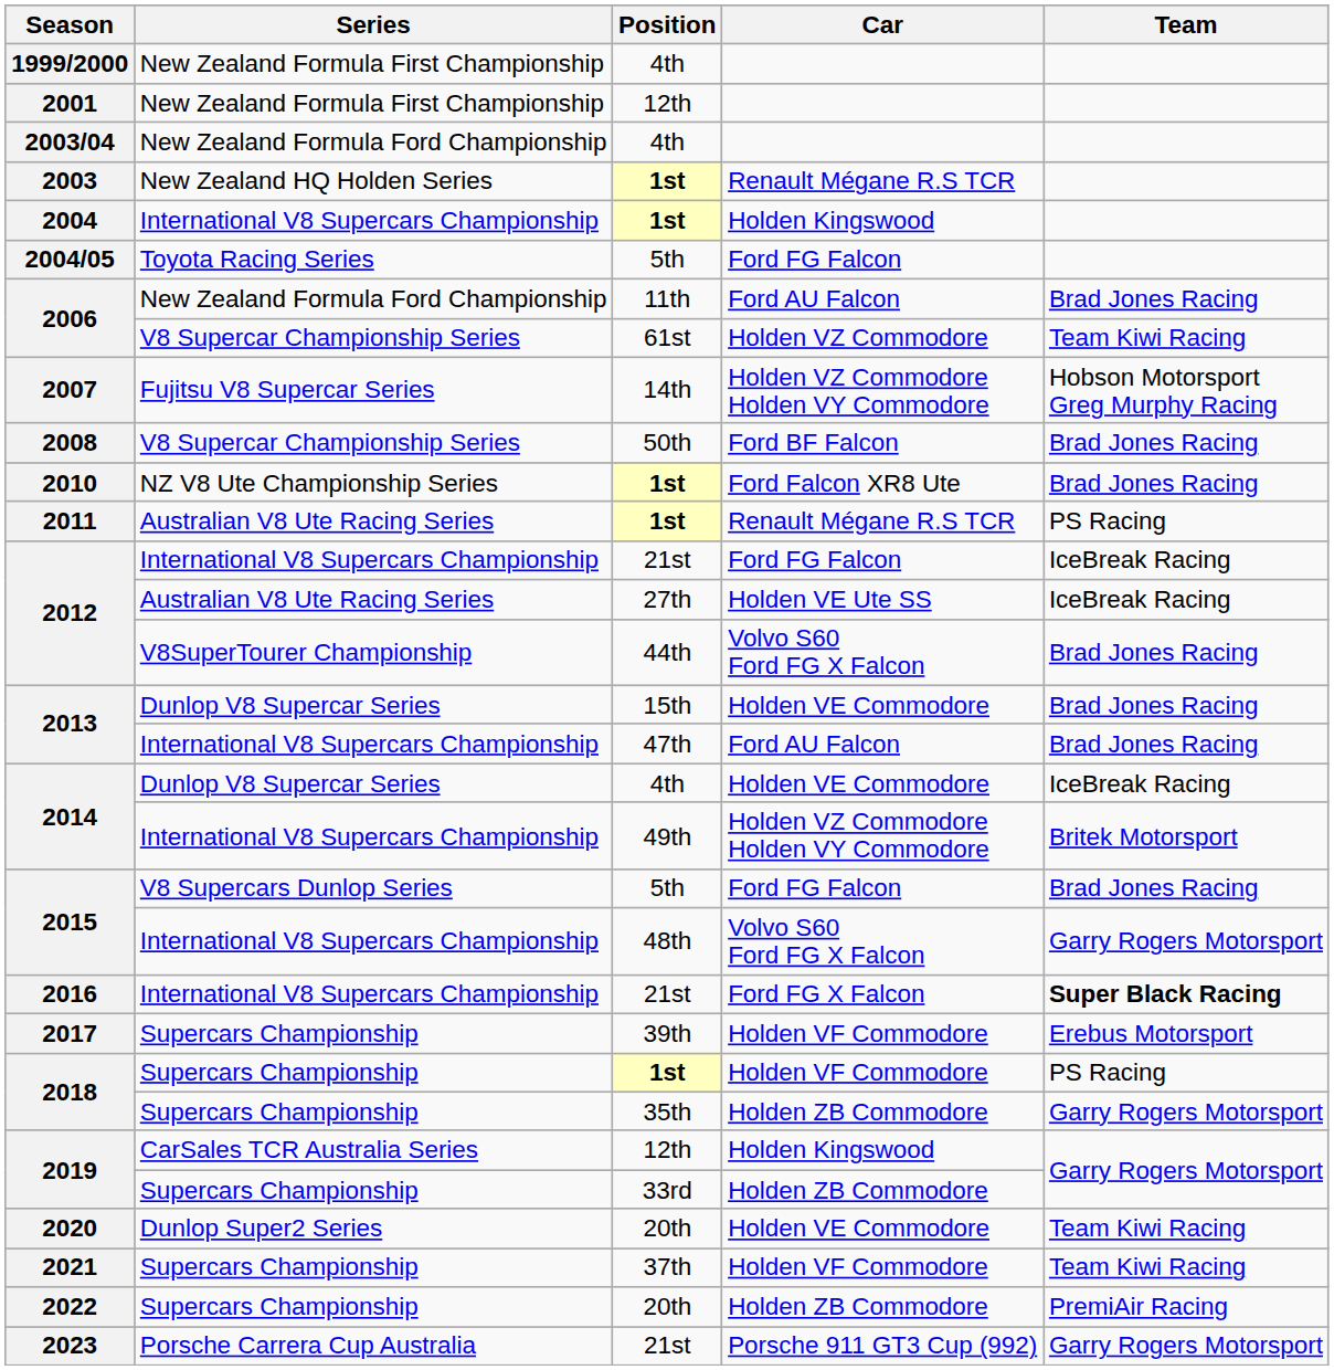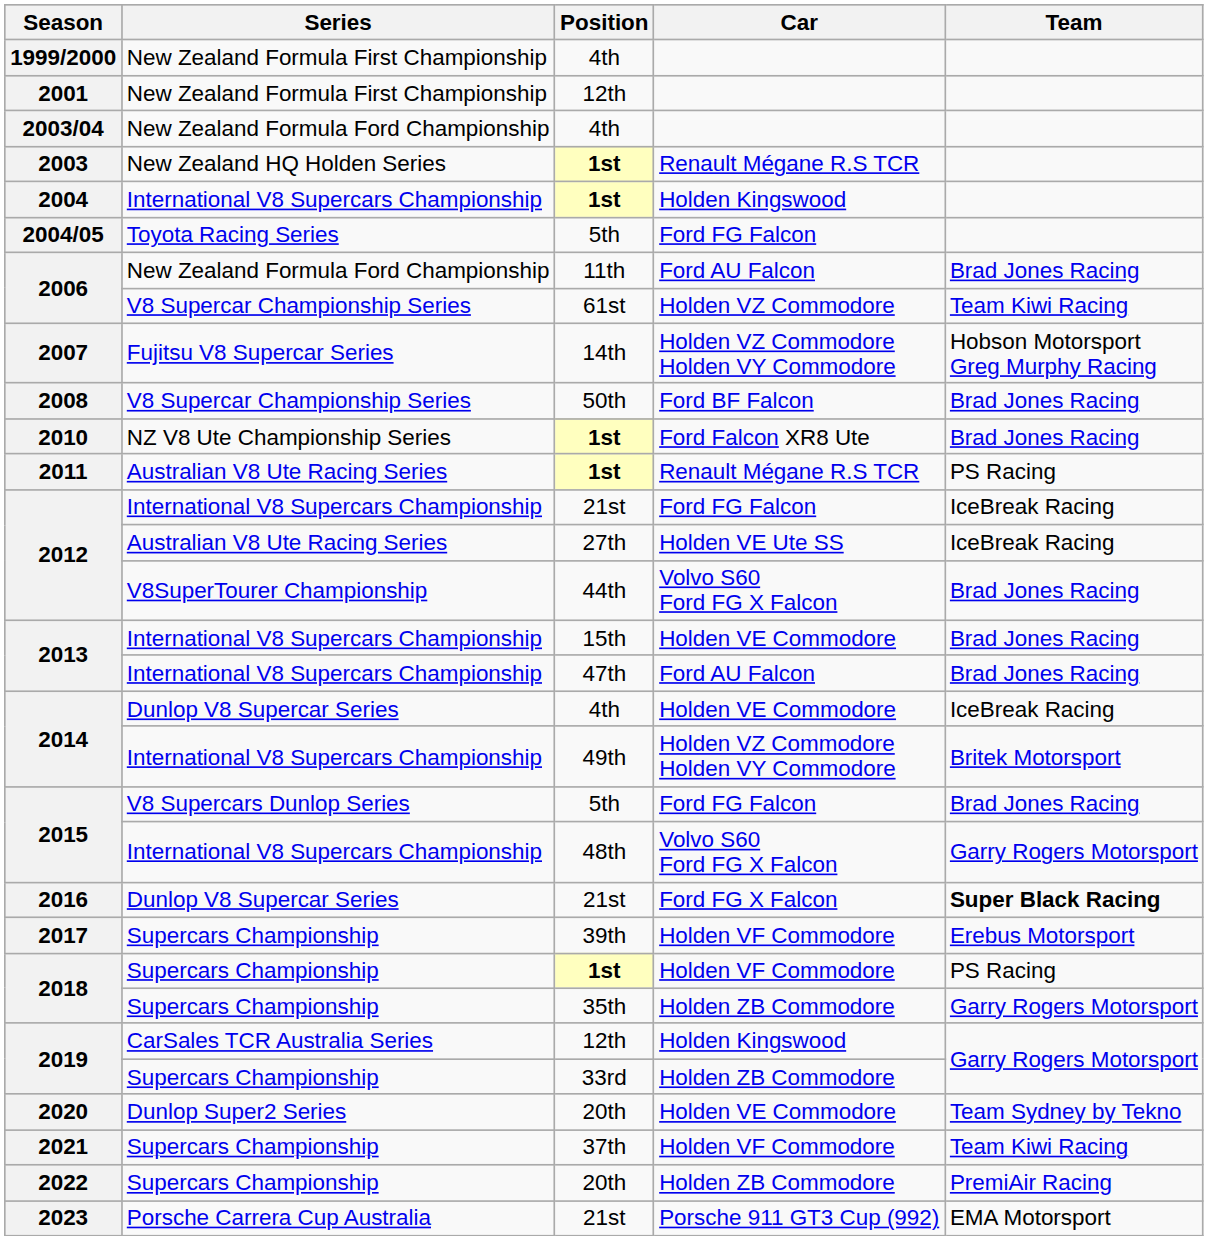2013 / 15th | Series: Dunlop V8 Supercar Series -> International V8 Supercars Championship
2016 | Series: International V8 Supercars Championship -> Dunlop V8 Supercar Series
2020 | Team: Team Kiwi Racing -> Team Sydney by Tekno
2023 | Team: Garry Rogers Motorsport -> EMA Motorsport
